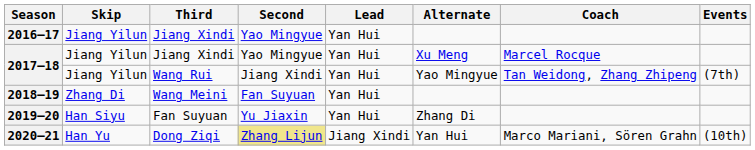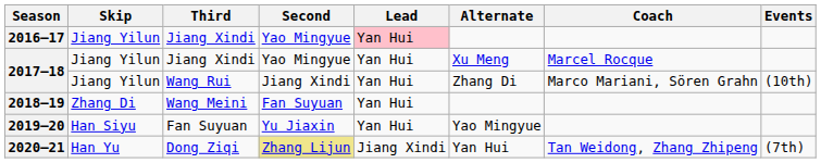2016–17 | Lead: no background -> pink background
2017–18 / Wang Rui | Alternate: Yao Mingyue -> Zhang Di
2017–18 / Wang Rui | Coach: Tan Weidong, Zhang Zhipeng -> Marco Mariani, Sören Grahn
2017–18 / Wang Rui | Events: (7th) -> (10th)
2019–20 | Alternate: Zhang Di -> Yao Mingyue
2020–21 | Coach: Marco Mariani, Sören Grahn -> Tan Weidong, Zhang Zhipeng
2020–21 | Events: (10th) -> (7th)
